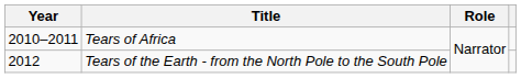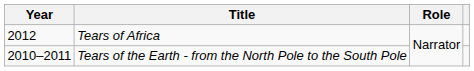Tears of Africa | Year: 2010–2011 -> 2012
Tears of the Earth - from the North Pole to the South Pole | Year: 2012 -> 2010–2011
